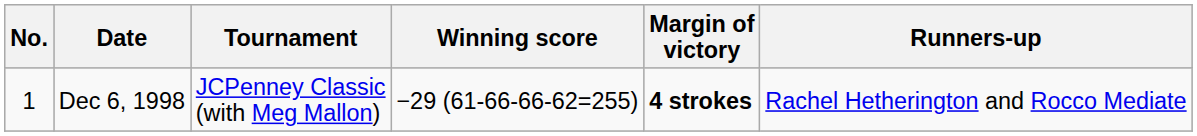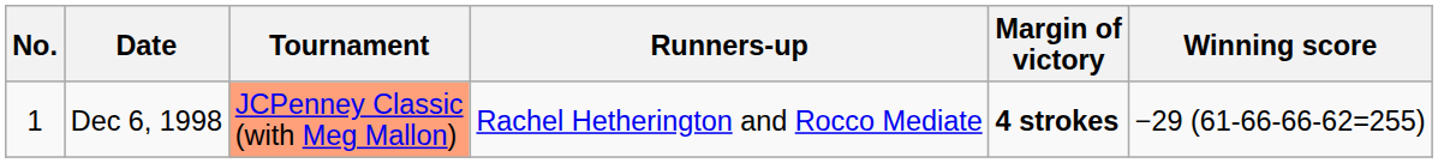columns swapped: Winning score <-> Runners-up
Dec 6, 1998 | Tournament: no background -> lightsalmon background
